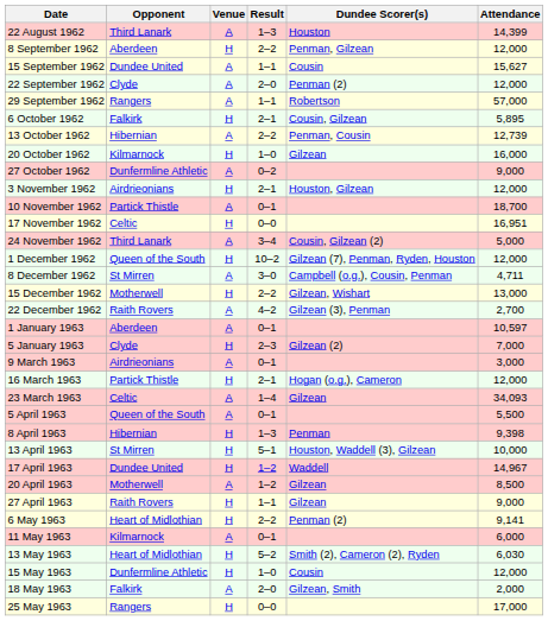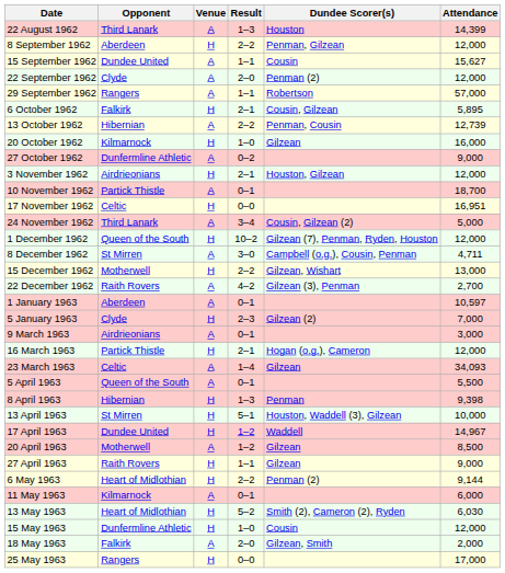6 May 1963 | Attendance: 9,141 -> 9,144
